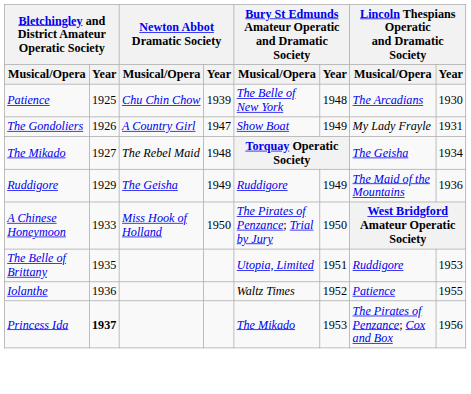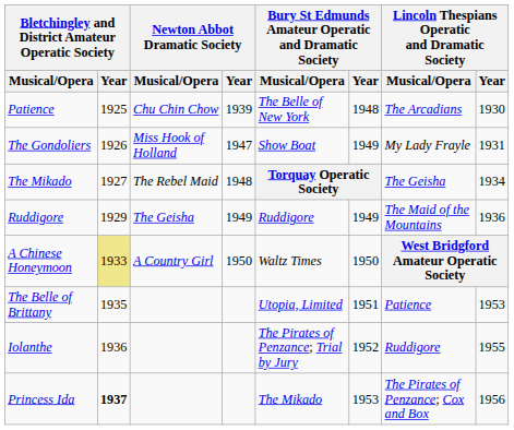The Gondoliers | Newton Abbot Dramatic Society / Musical/Opera: A Country Girl -> Miss Hook of Holland
A Chinese Honeymoon | Bletchingley and District Amateur Operatic Society / Year: no background -> khaki background
A Chinese Honeymoon | Newton Abbot Dramatic Society / Musical/Opera: Miss Hook of Holland -> A Country Girl
A Chinese Honeymoon | column 5: The Pirates of Penzance; Trial by Jury -> Waltz Times
The Belle of Brittany | column 7: Ruddigore -> Patience
Iolanthe | column 5: Waltz Times -> The Pirates of Penzance; Trial by Jury
Iolanthe | column 7: Patience -> Ruddigore
